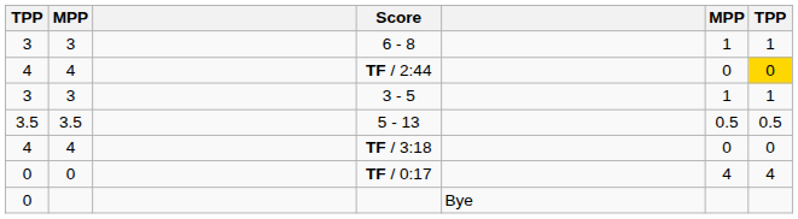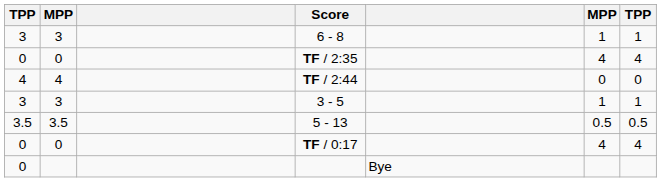+ row: 0 | 0 | TF / 2:35 | 4 | 4
TF / 2:44 | column 7: gold background -> no background
- row: 4 | 4 | TF / 3:18 | 0 | 0
